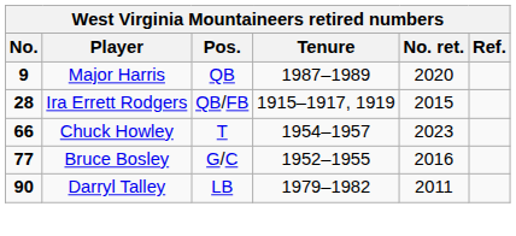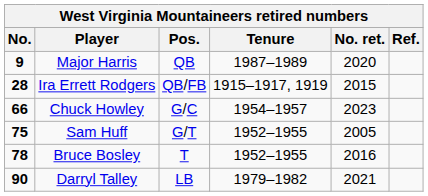Chuck Howley | Pos.: T -> G/C
+ row: 75 | Sam Huff | G/T | 1952–1955 | 2005
Bruce Bosley | No.: 77 -> 78
Bruce Bosley | Pos.: G/C -> T
Darryl Talley | No. ret.: 2011 -> 2021
